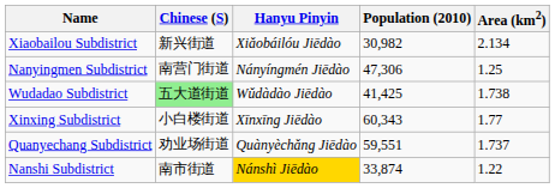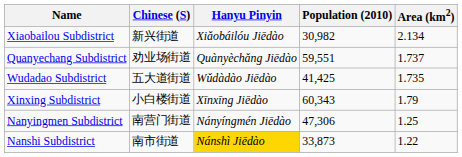rows swapped: Quanyechang Subdistrict <-> Nanyingmen Subdistrict
Wudadao Subdistrict | Chinese (S): lightgreen background -> no background
Wudadao Subdistrict | Area (km2): 1.738 -> 1.735
Xinxing Subdistrict | Area (km2): 1.77 -> 1.79
Nanshi Subdistrict | Population (2010): 33,874 -> 33,873
